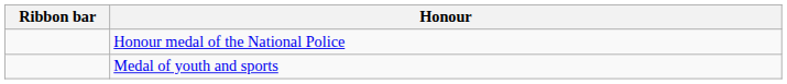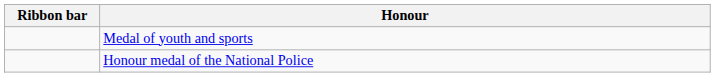rows swapped: Honour medal of the National Police <-> Medal of youth and sports
